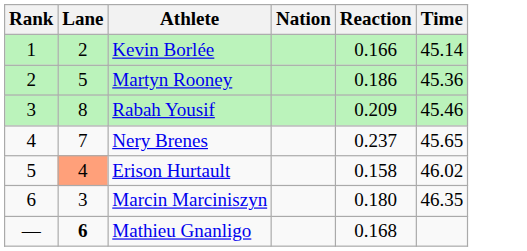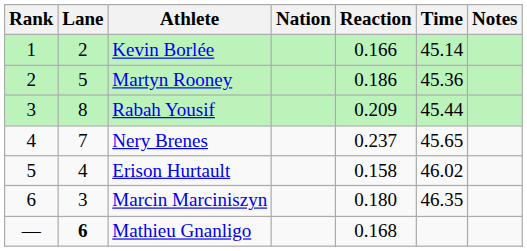+ column: Notes
Rabah Yousif | Time: 45.46 -> 45.44
Erison Hurtault | Lane: lightsalmon background -> no background
